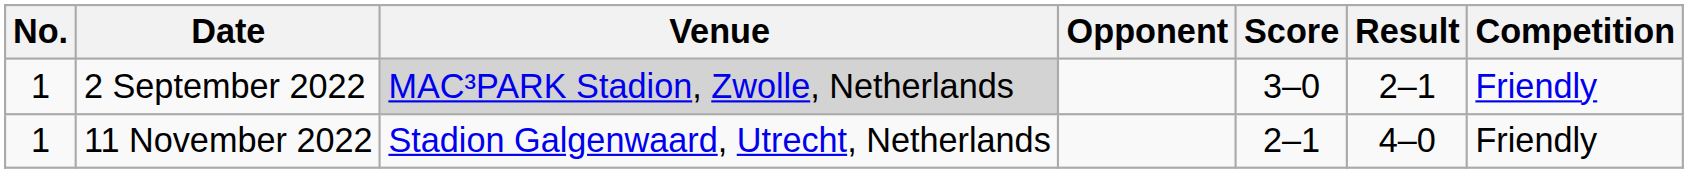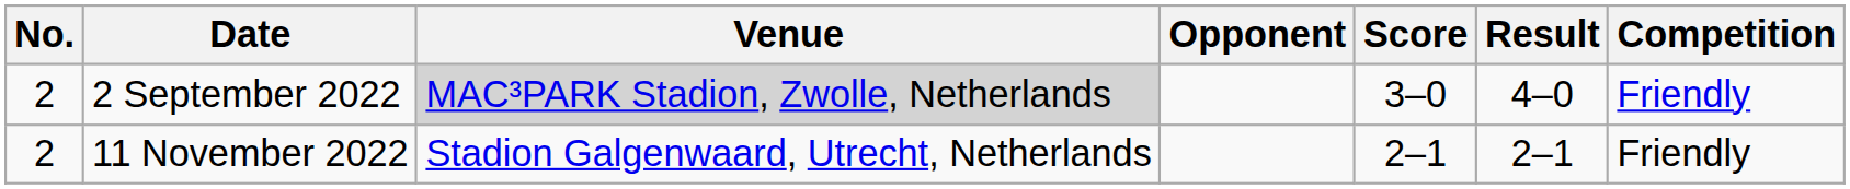2 September 2022 | No.: 1 -> 2
2 September 2022 | Result: 2–1 -> 4–0
11 November 2022 | No.: 1 -> 2
11 November 2022 | Result: 4–0 -> 2–1
